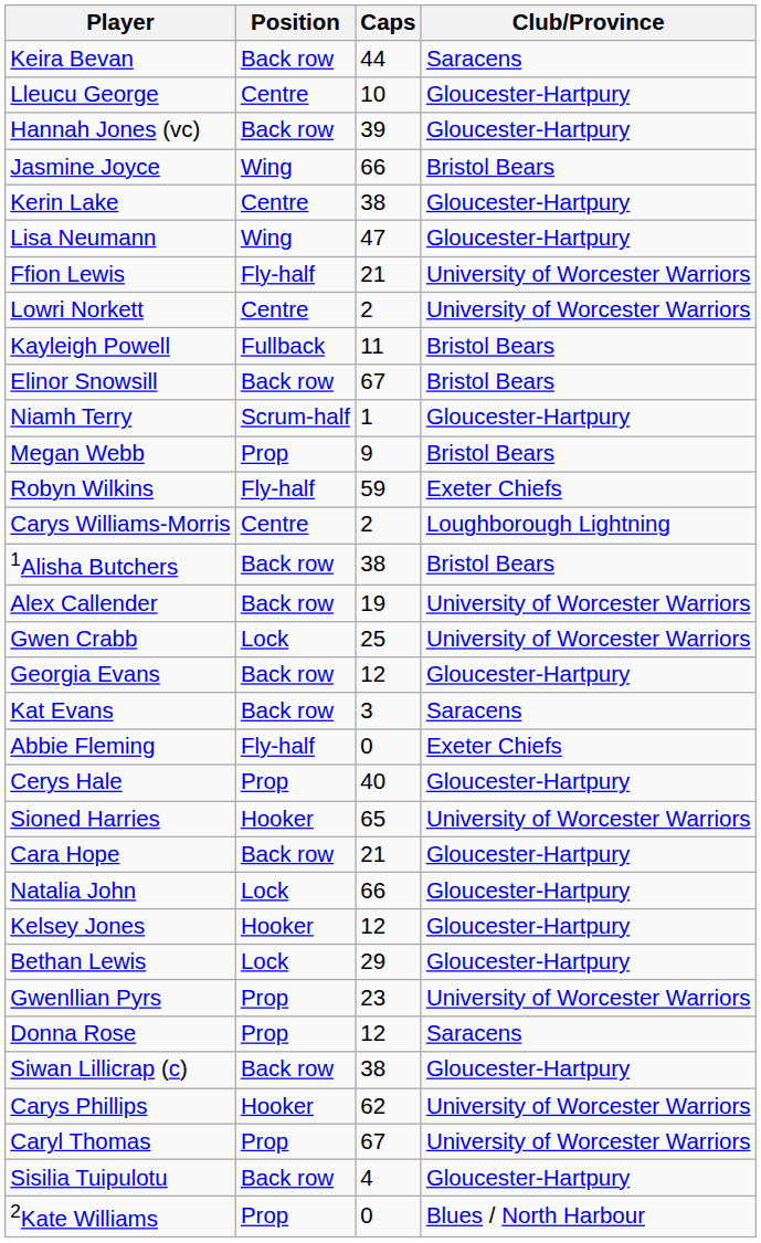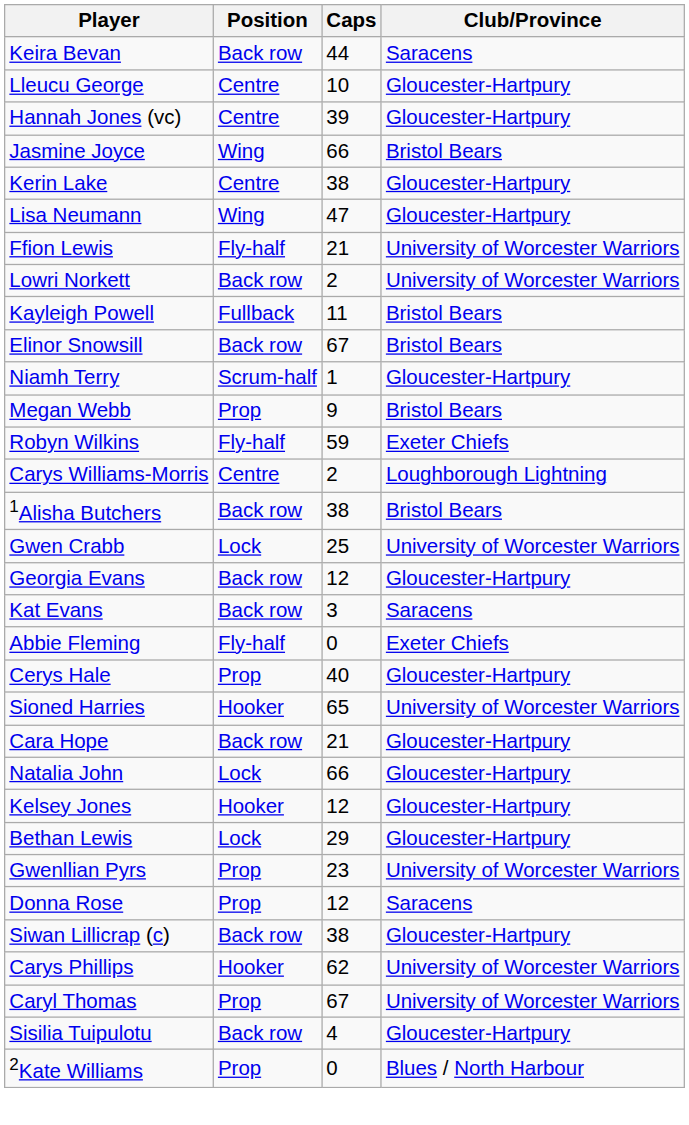Hannah Jones (vc) | Position: Back row -> Centre
Lowri Norkett | Position: Centre -> Back row
- row: Alex Callender | Back row | 19 | University of Worcester Warriors
